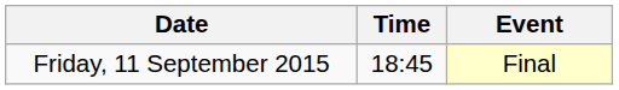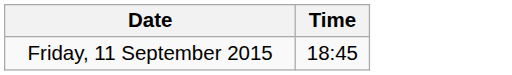- column: Event | Final
